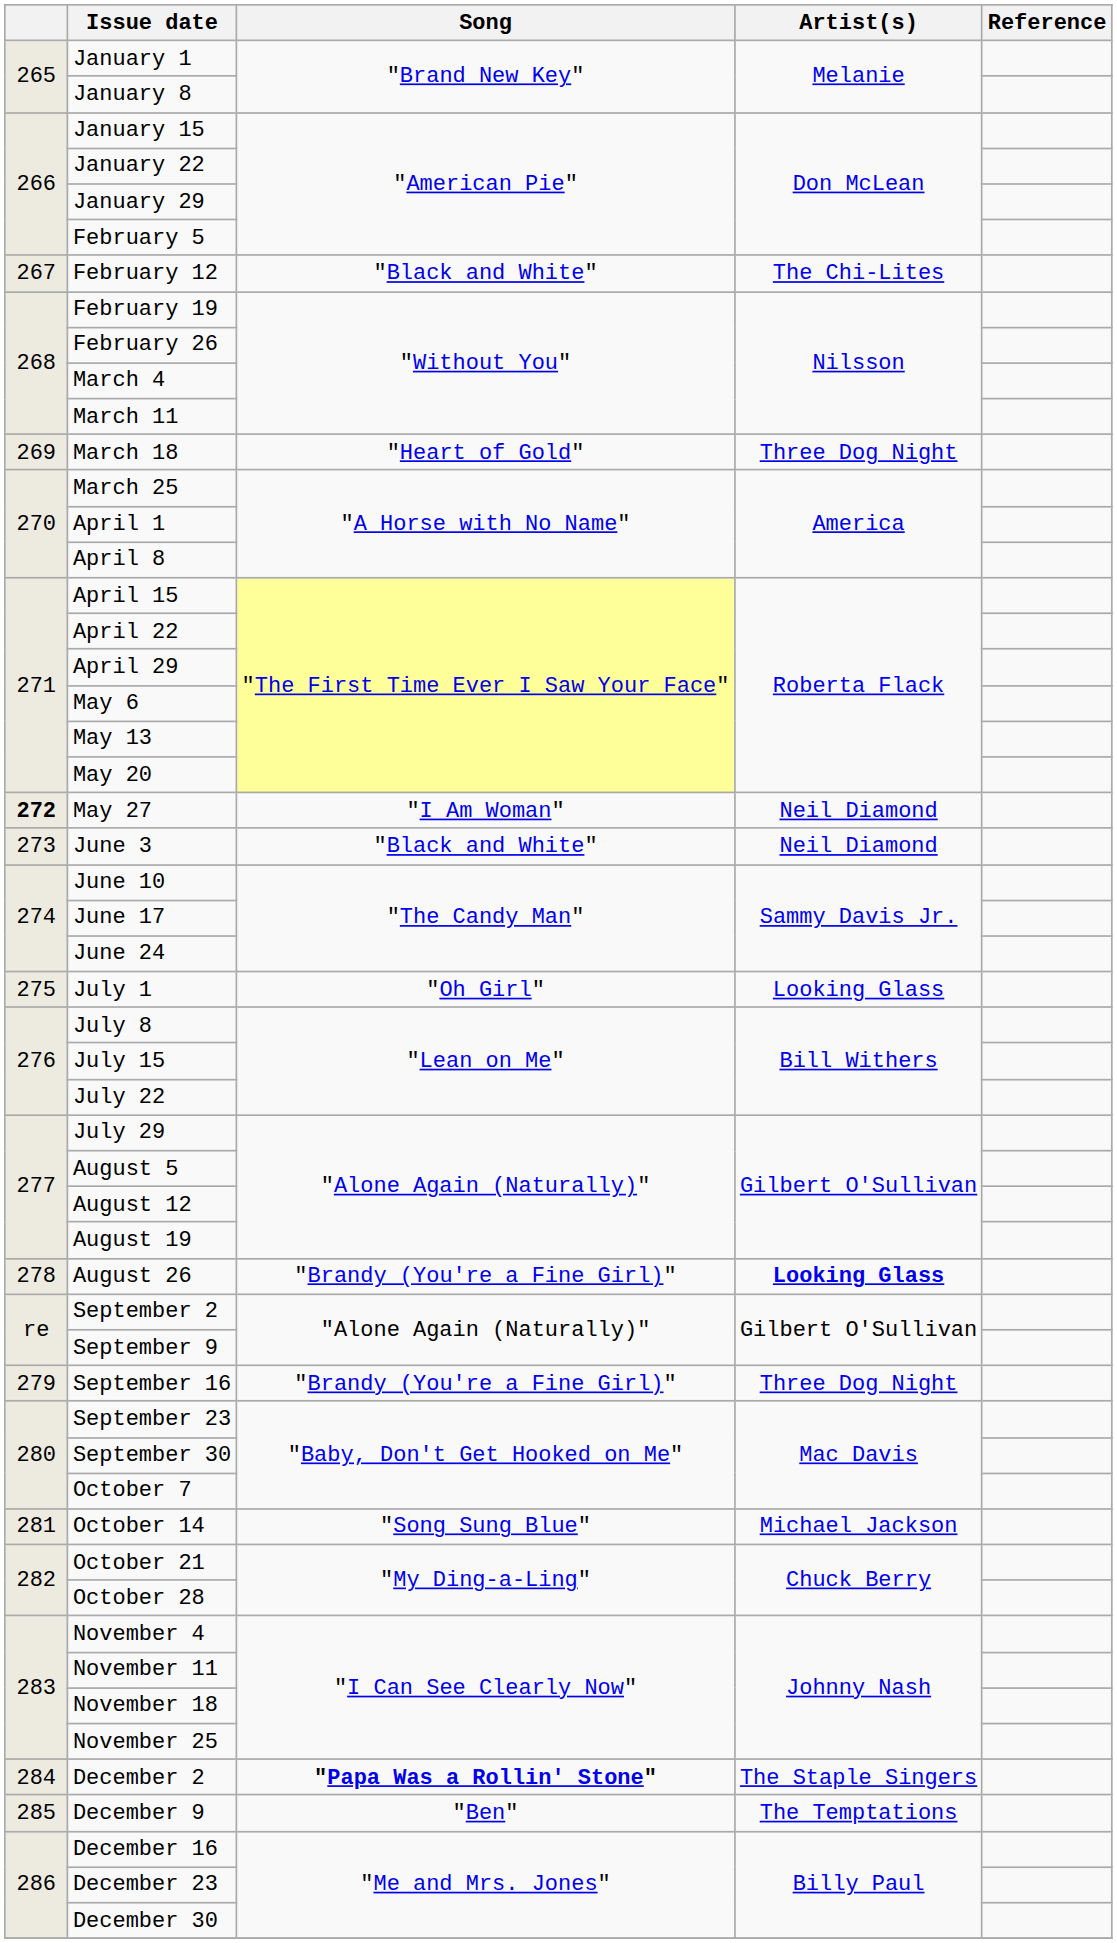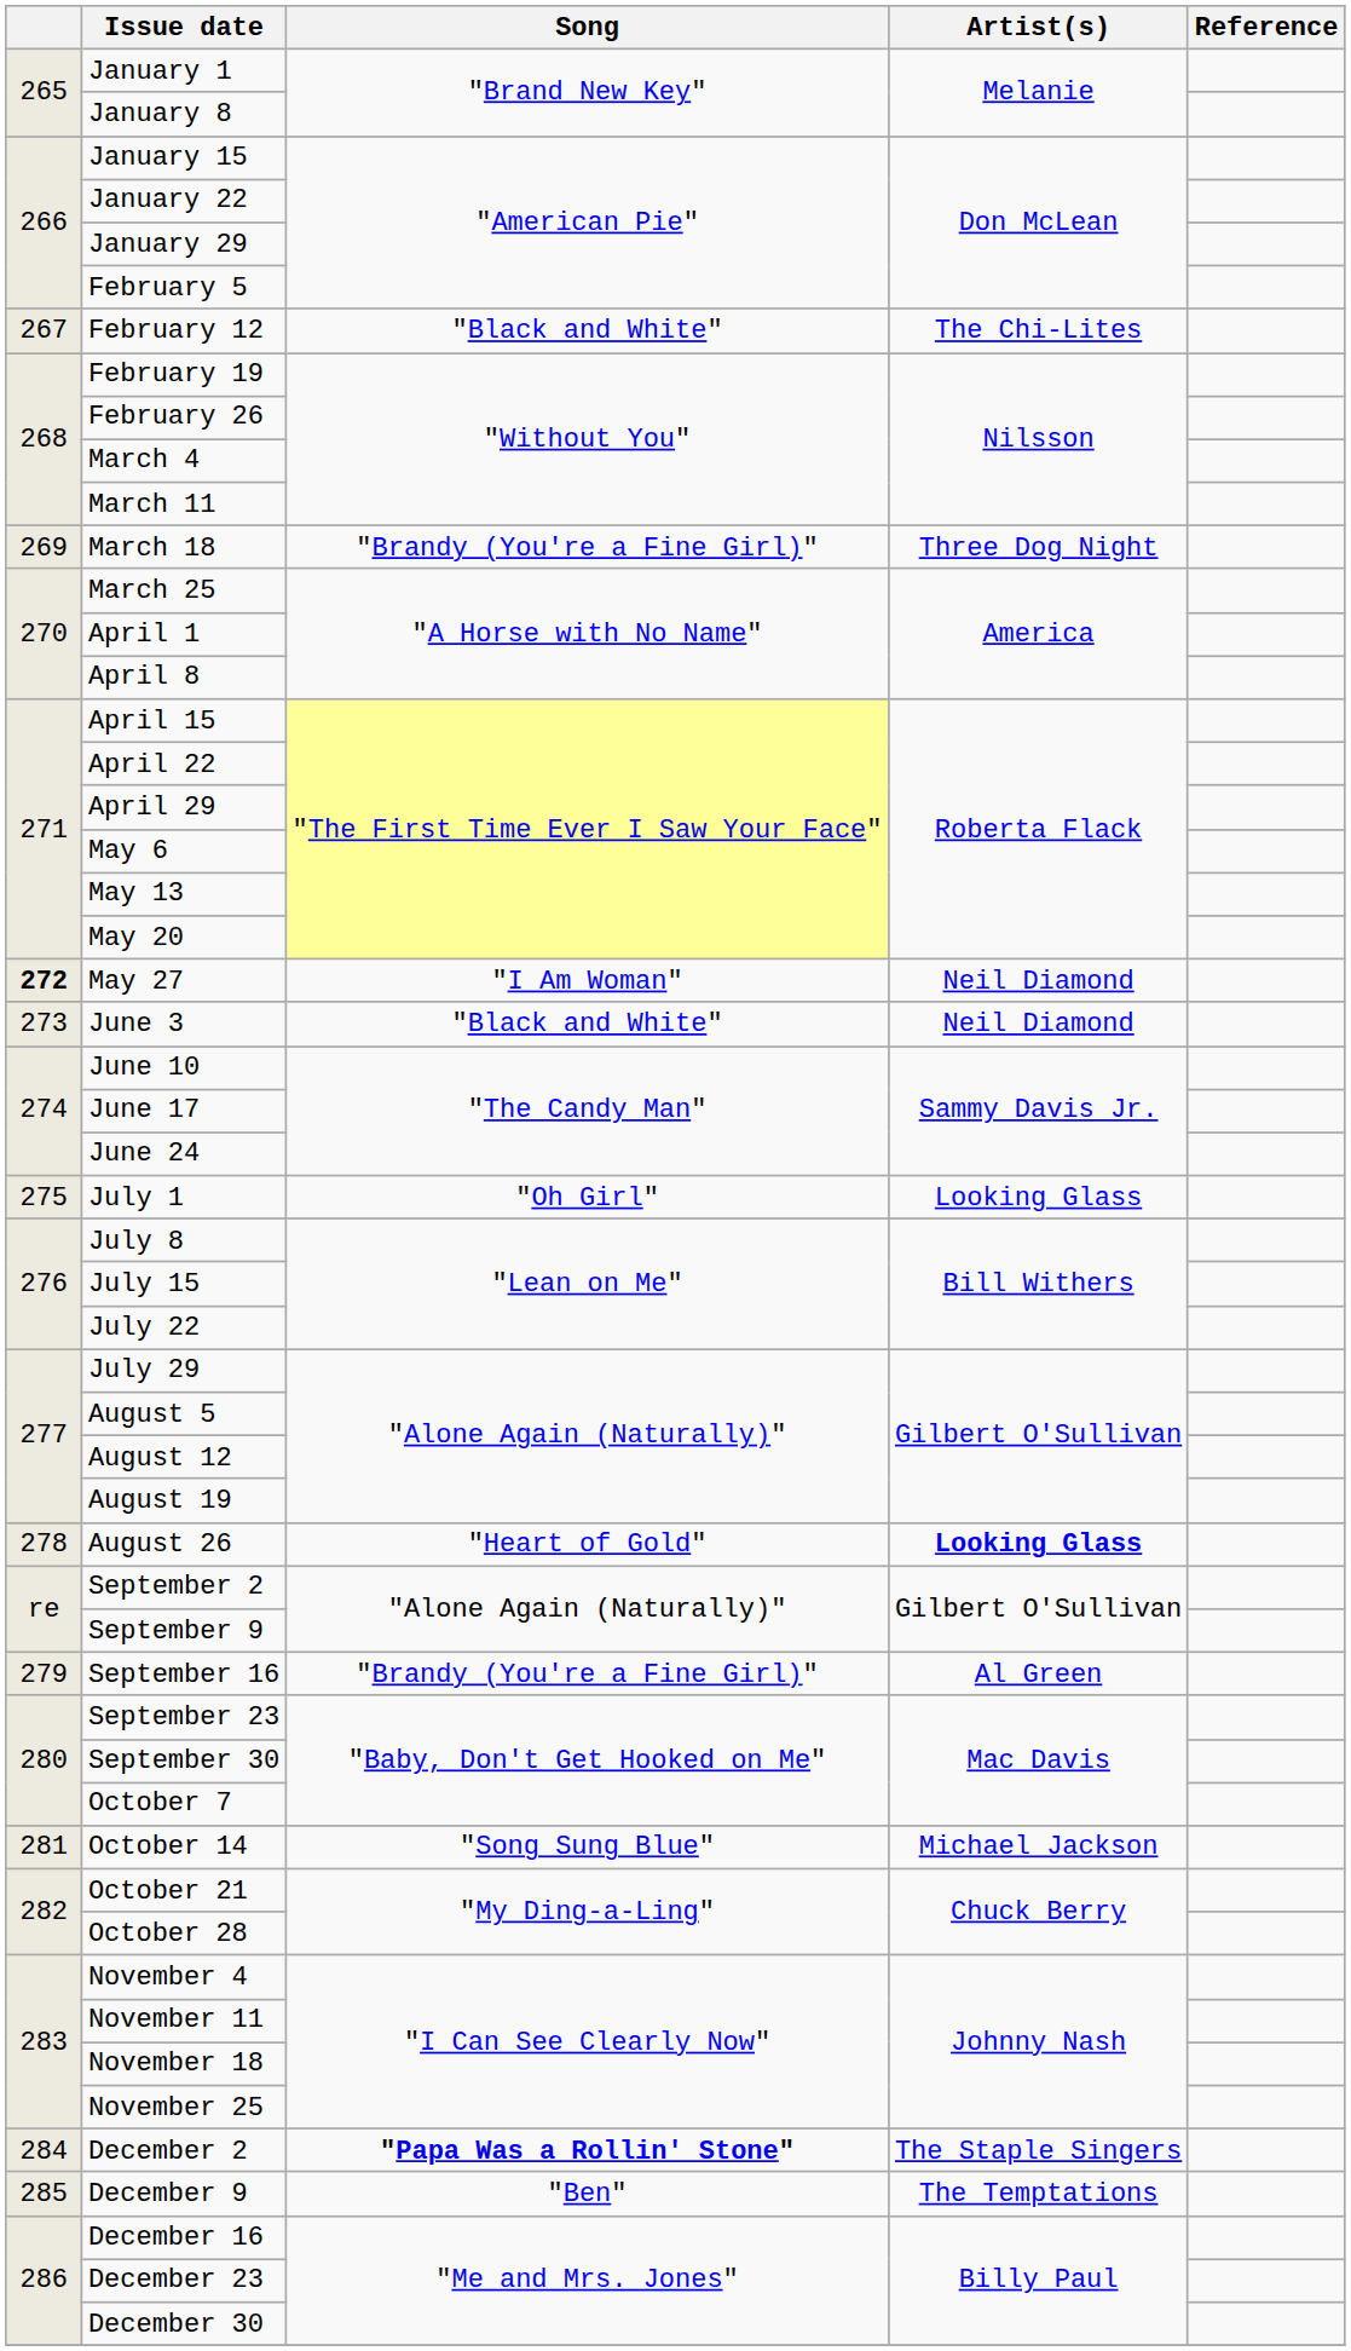March 18 | Song: "Heart of Gold" -> "Brandy (You're a Fine Girl)"
August 26 | Song: "Brandy (You're a Fine Girl)" -> "Heart of Gold"
September 16 | Artist(s): Three Dog Night -> Al Green
